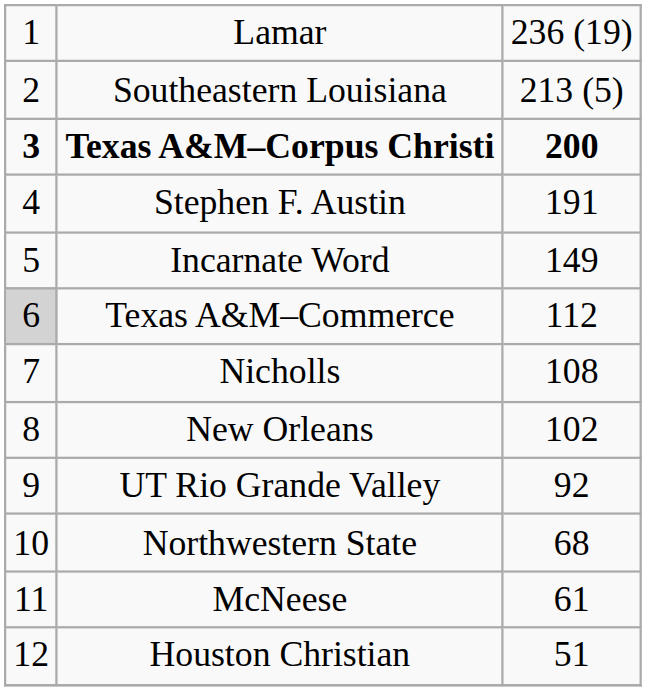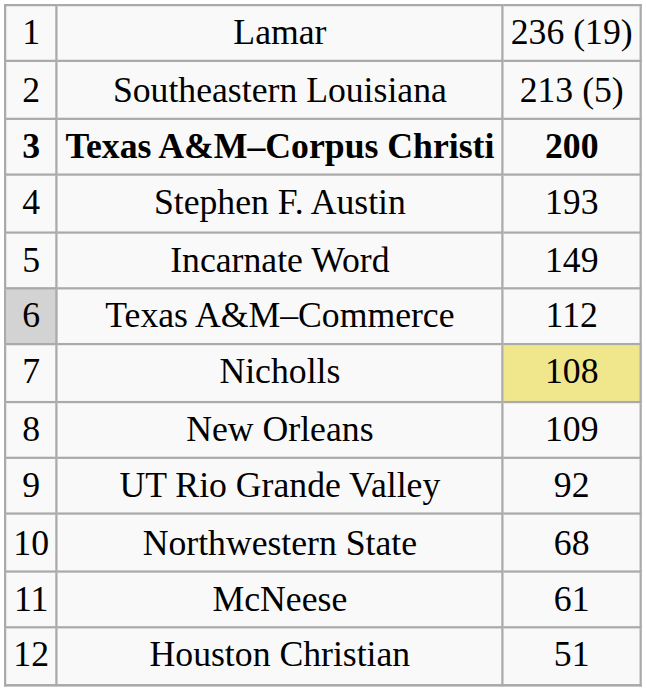Stephen F. Austin | column 3: 191 -> 193
Nicholls | column 3: no background -> khaki background
New Orleans | column 3: 102 -> 109
